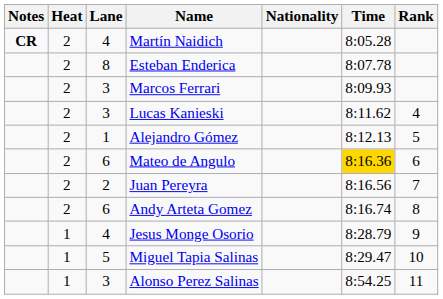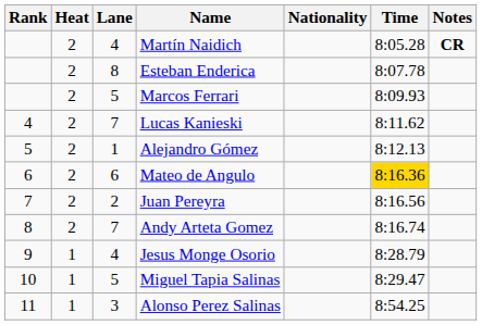columns swapped: Rank <-> Notes
Marcos Ferrari | Lane: 3 -> 5
Lucas Kanieski | Lane: 3 -> 7
Andy Arteta Gomez | Lane: 6 -> 7
